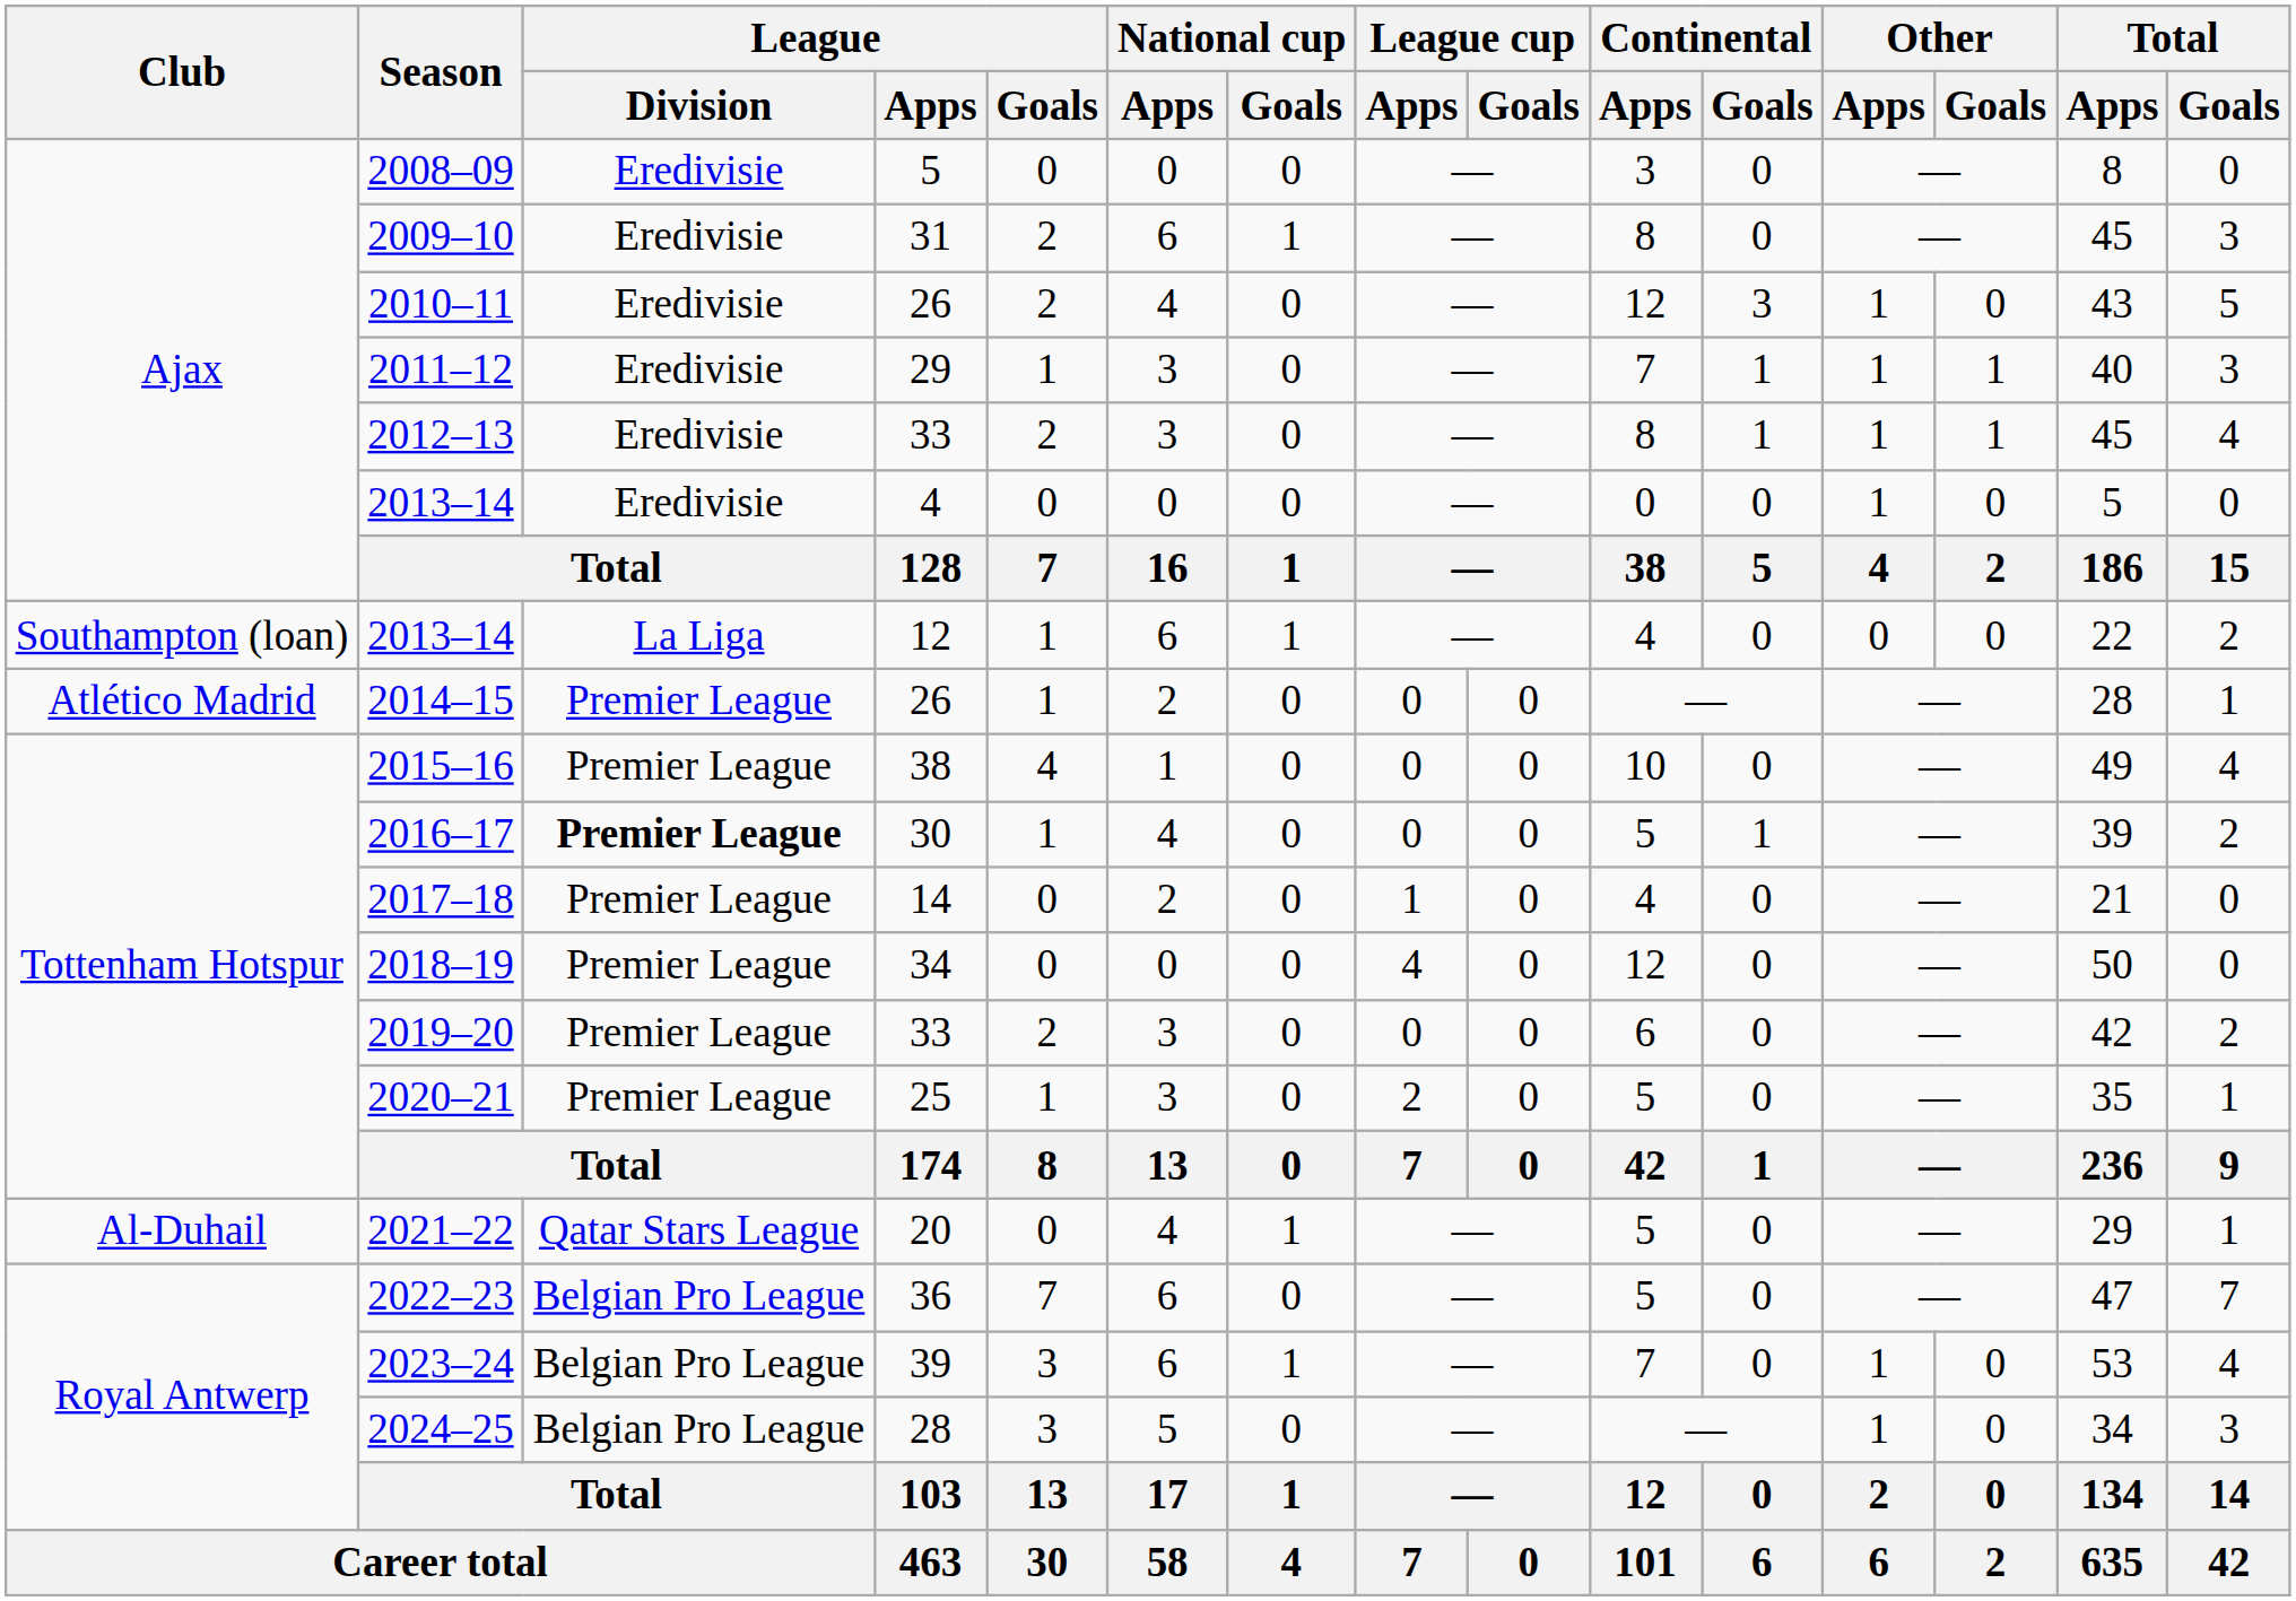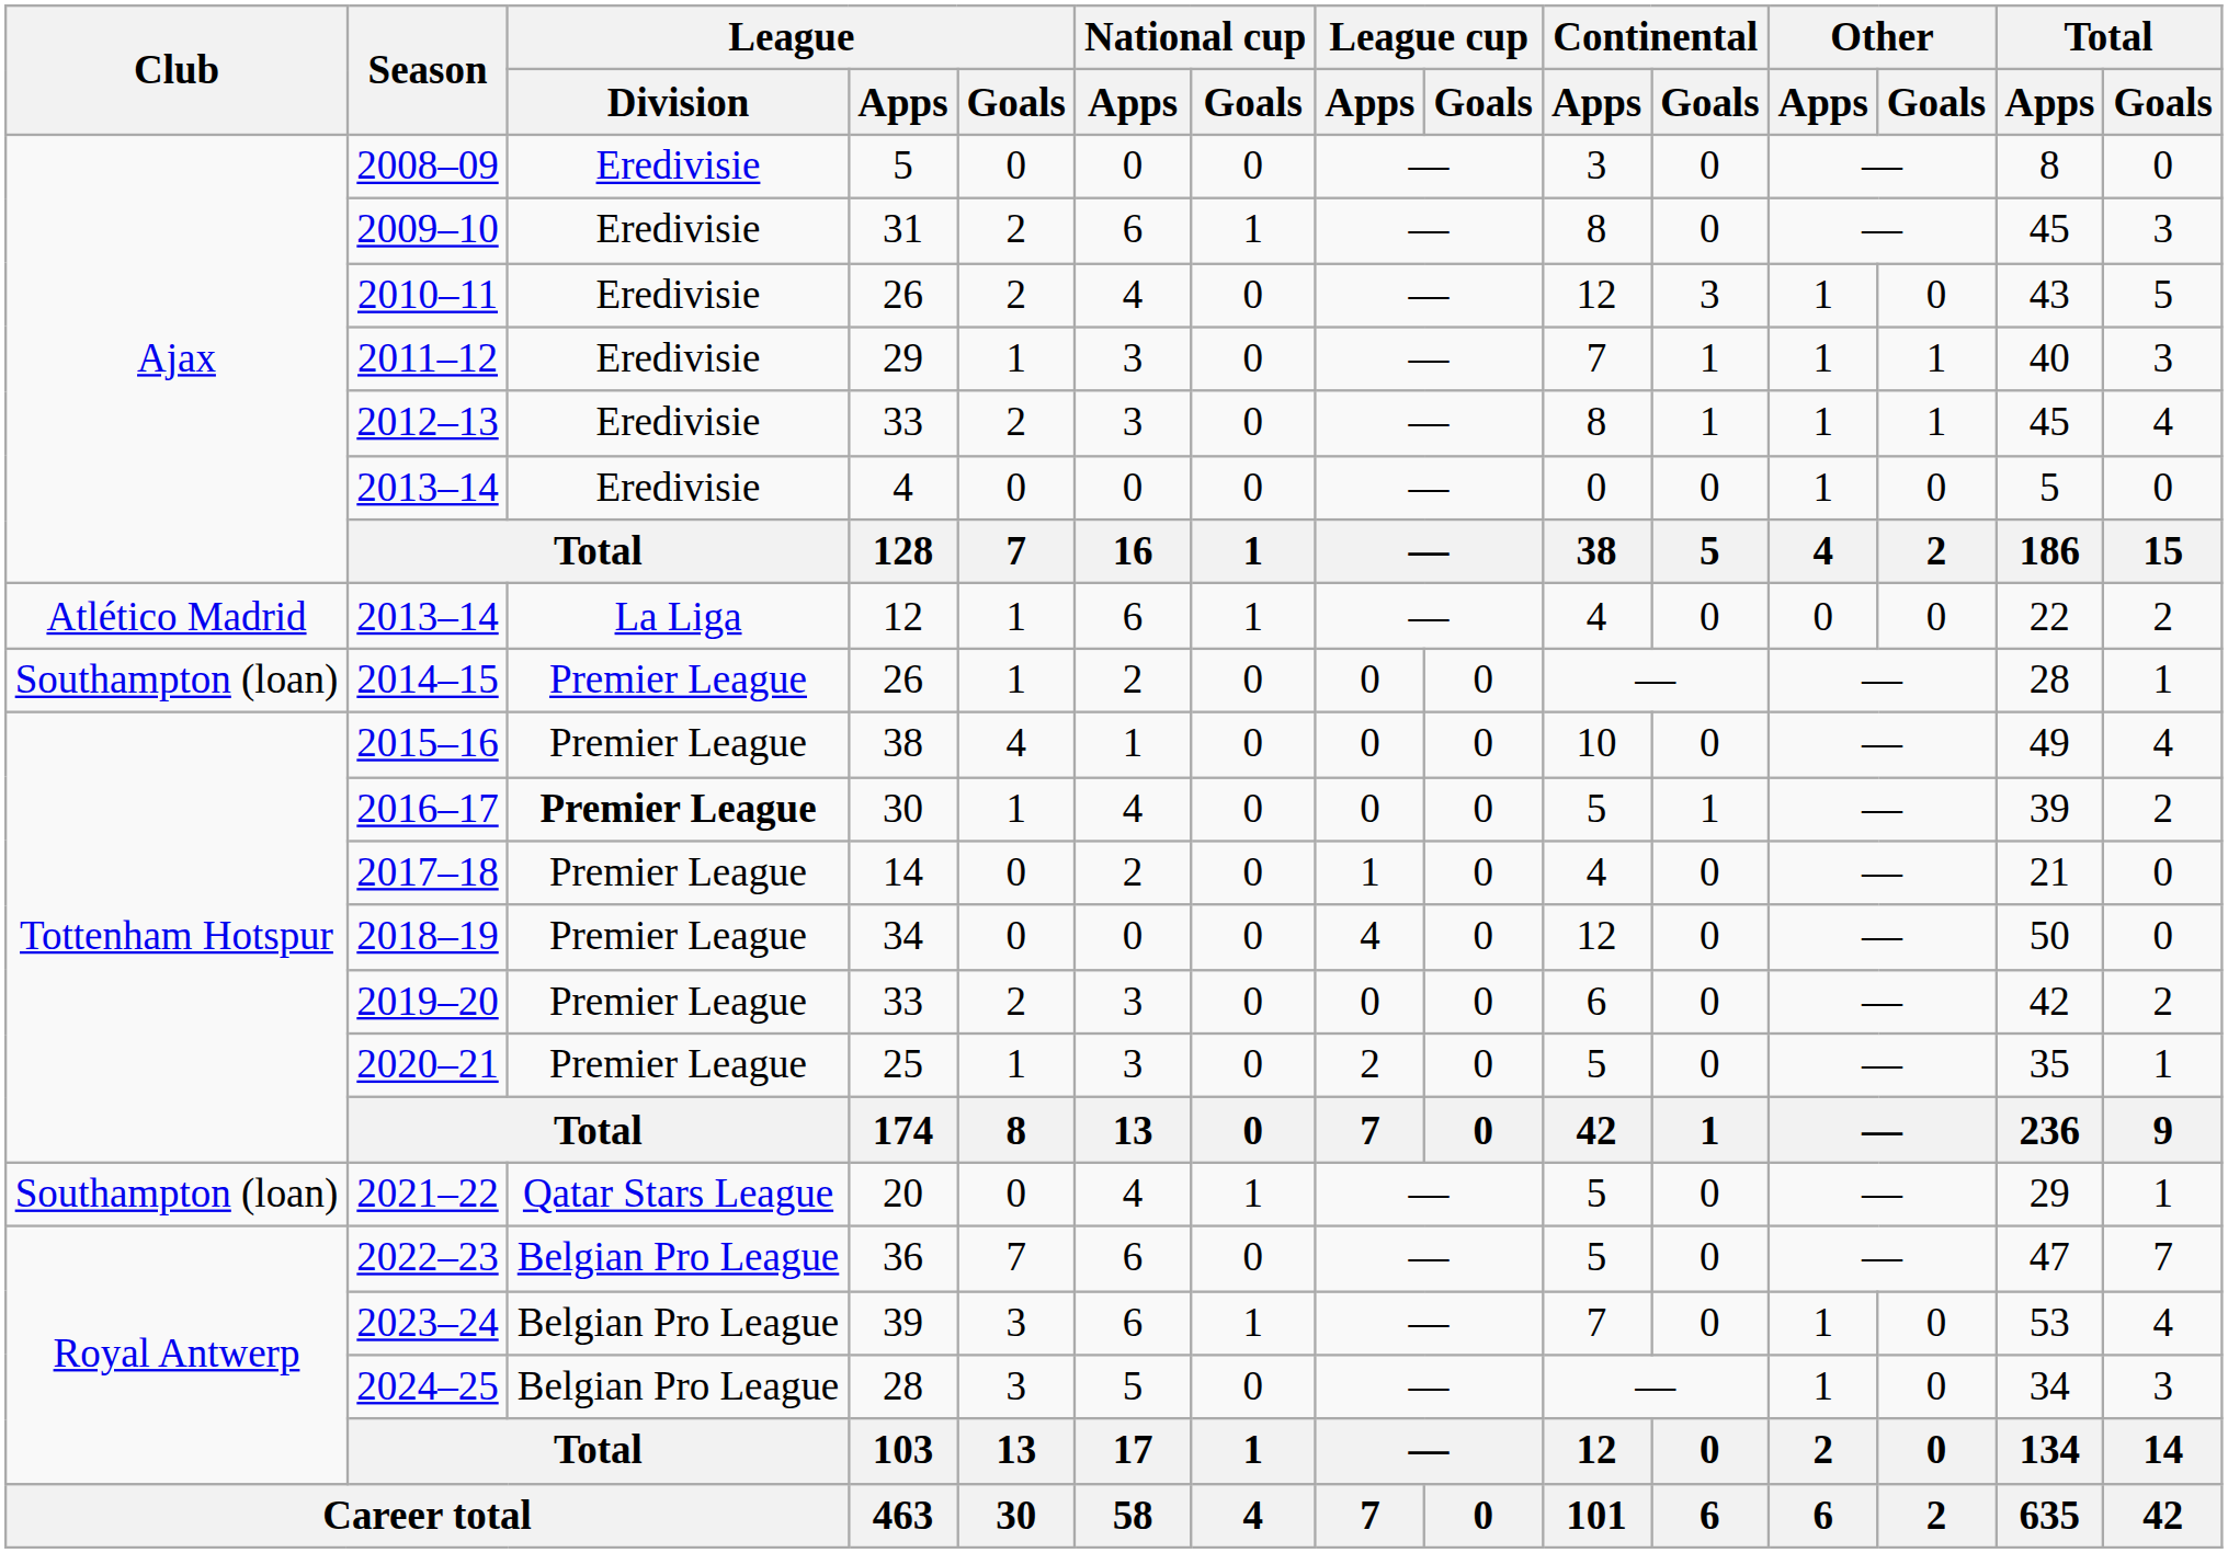2013–14 / 12 | Club: Southampton (loan) -> Atlético Madrid
2014–15 | Club: Atlético Madrid -> Southampton (loan)
2021–22 | Club: Al-Duhail -> Southampton (loan)
